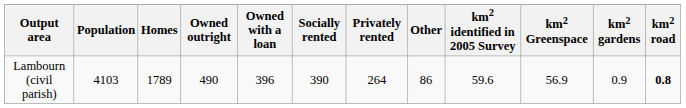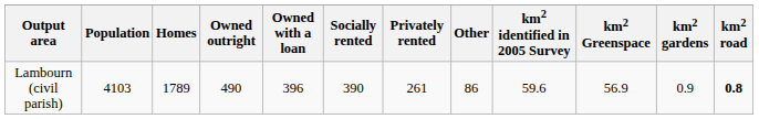Lambourn (civil parish) | Privately rented: 264 -> 261
